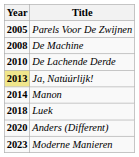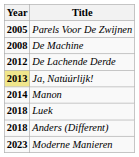De Lachende Derde | Year: 2010 -> 2012
Anders (Different) | Year: 2020 -> 2018
